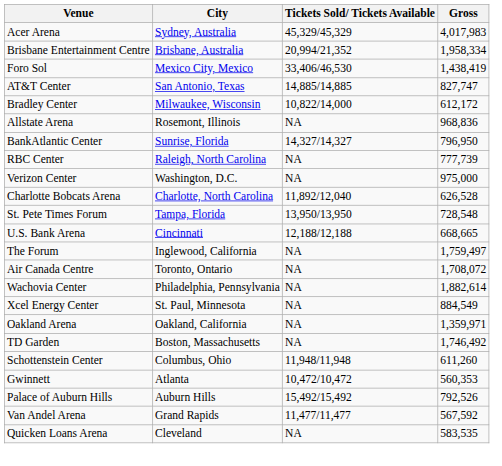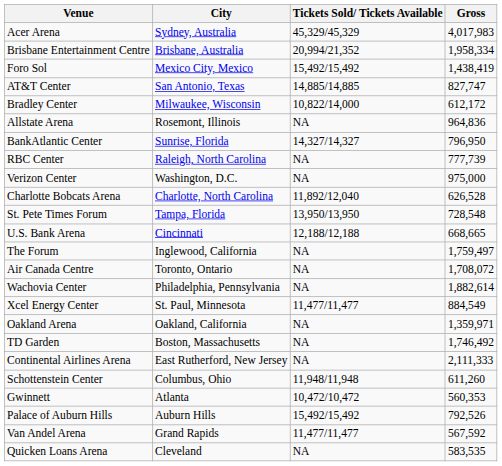Foro Sol | Tickets Sold/ Tickets Available: 33,406/46,530 -> 15,492/15,492
Allstate Arena | Gross: 968,836 -> 964,836
Xcel Energy Center | Tickets Sold/ Tickets Available: NA -> 11,477/11,477
+ row: Continental Airlines Arena | East Rutherford, New Jersey | NA | 2,111,333
